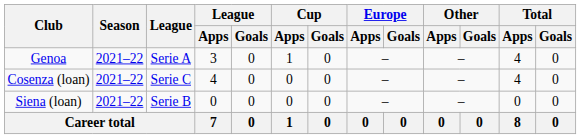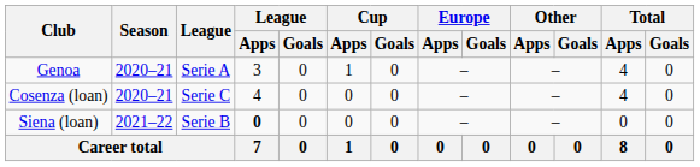Genoa | Season: 2021–22 -> 2020–21
Cosenza (loan) | Season: 2021–22 -> 2020–21
Siena (loan) | League / Apps: normal -> bold
